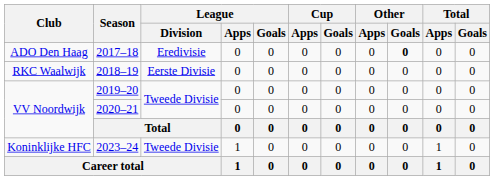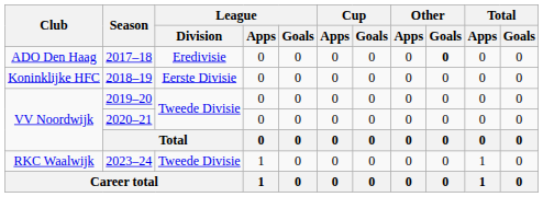2018–19 | Club: RKC Waalwijk -> Koninklijke HFC
2023–24 | Club: Koninklijke HFC -> RKC Waalwijk
